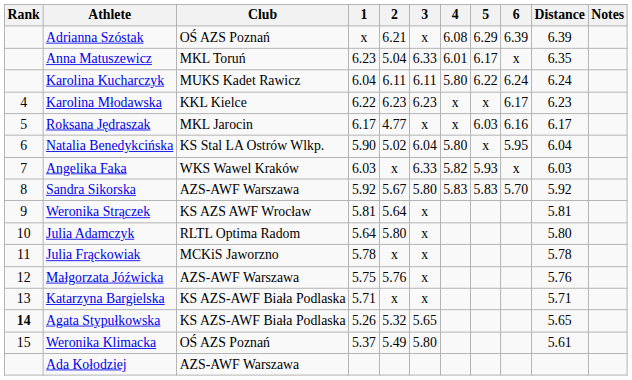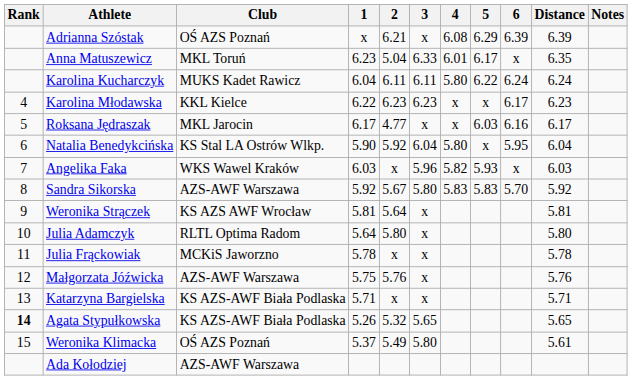Natalia Benedykcińska | 2: 5.02 -> 5.92
Angelika Faka | 3: 6.33 -> 5.96
